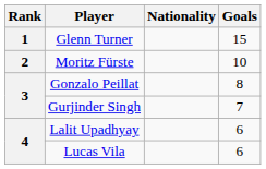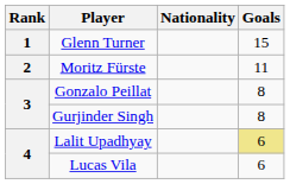Moritz Fürste | Goals: 10 -> 11
Gurjinder Singh | Goals: 7 -> 8
Lalit Upadhyay | Goals: no background -> khaki background
